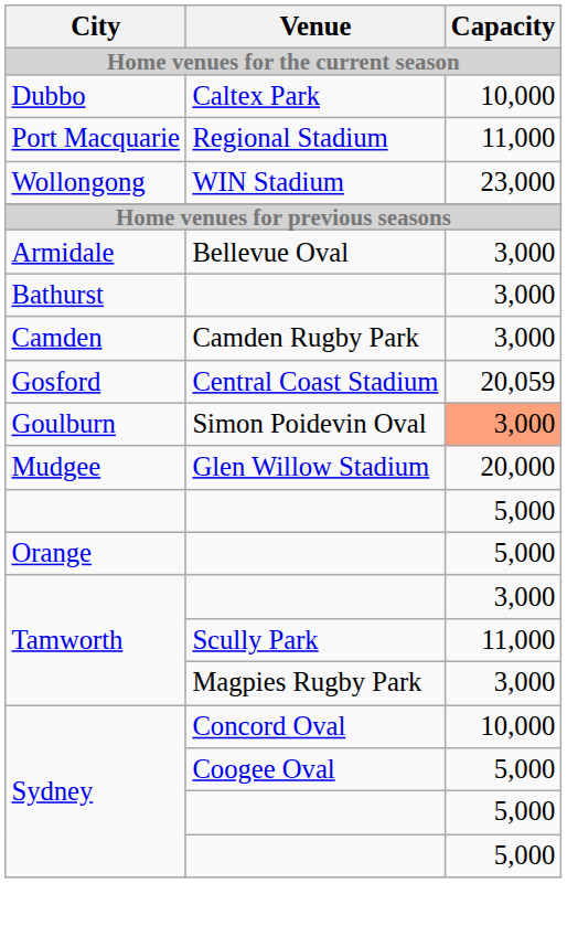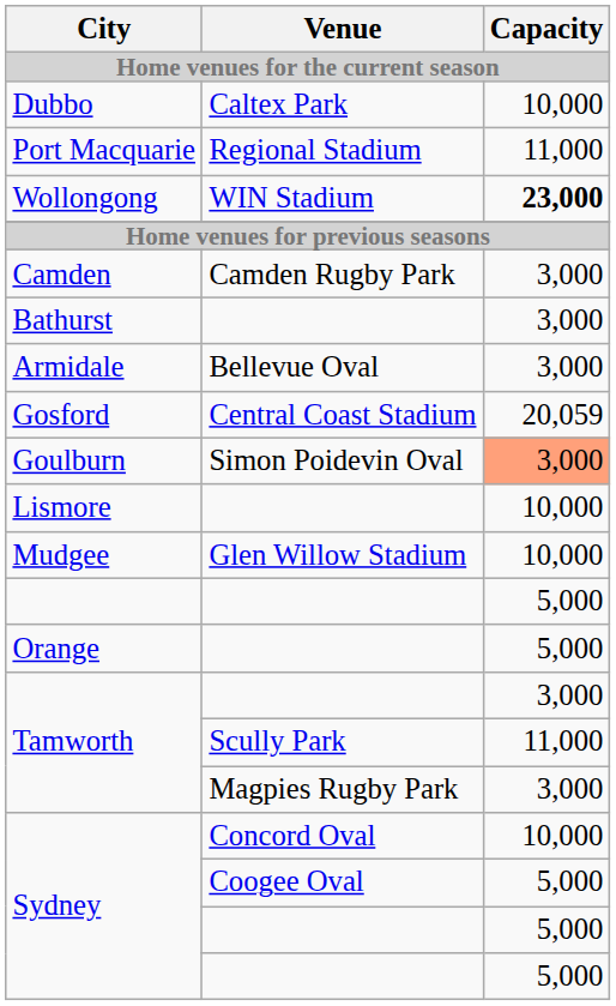Wollongong | Capacity: normal -> bold
rows swapped: Armidale <-> Camden
+ row: Lismore | 10,000
Mudgee | Capacity: 20,000 -> 10,000
